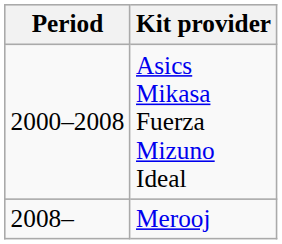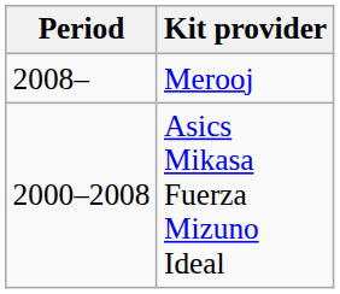rows swapped: Asics Mikasa Fuerza Mizuno Ideal <-> Merooj
